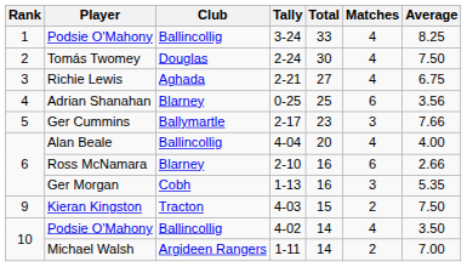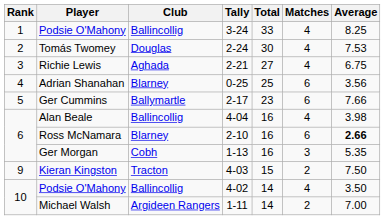Tomás Twomey | Average: 7.50 -> 7.53
Ger Cummins | Matches: 3 -> 6
Alan Beale | Total: 20 -> 16
Alan Beale | Average: 4.00 -> 3.98
Ross McNamara | Average: normal -> bold
